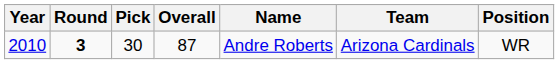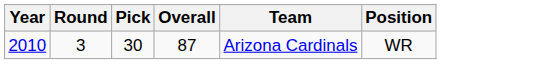- column: Name | Andre Roberts
2010 | Round: bold -> normal
